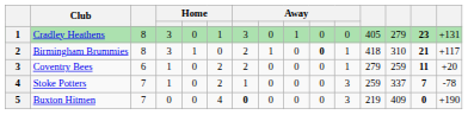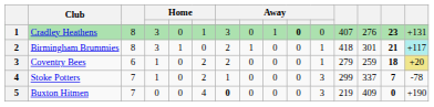Cradley Heathens | column 10: normal -> bold
Cradley Heathens | column 12: 405 -> 407
Cradley Heathens | column 13: 279 -> 276
Birmingham Brummies | column 10: bold -> normal
Birmingham Brummies | column 13: 310 -> 301
Birmingham Brummies | column 15: no background -> paleturquoise background
Coventry Bees | column 14: 11 -> 18
Coventry Bees | column 15: no background -> khaki background
Stoke Potters | column 12: 259 -> 299
